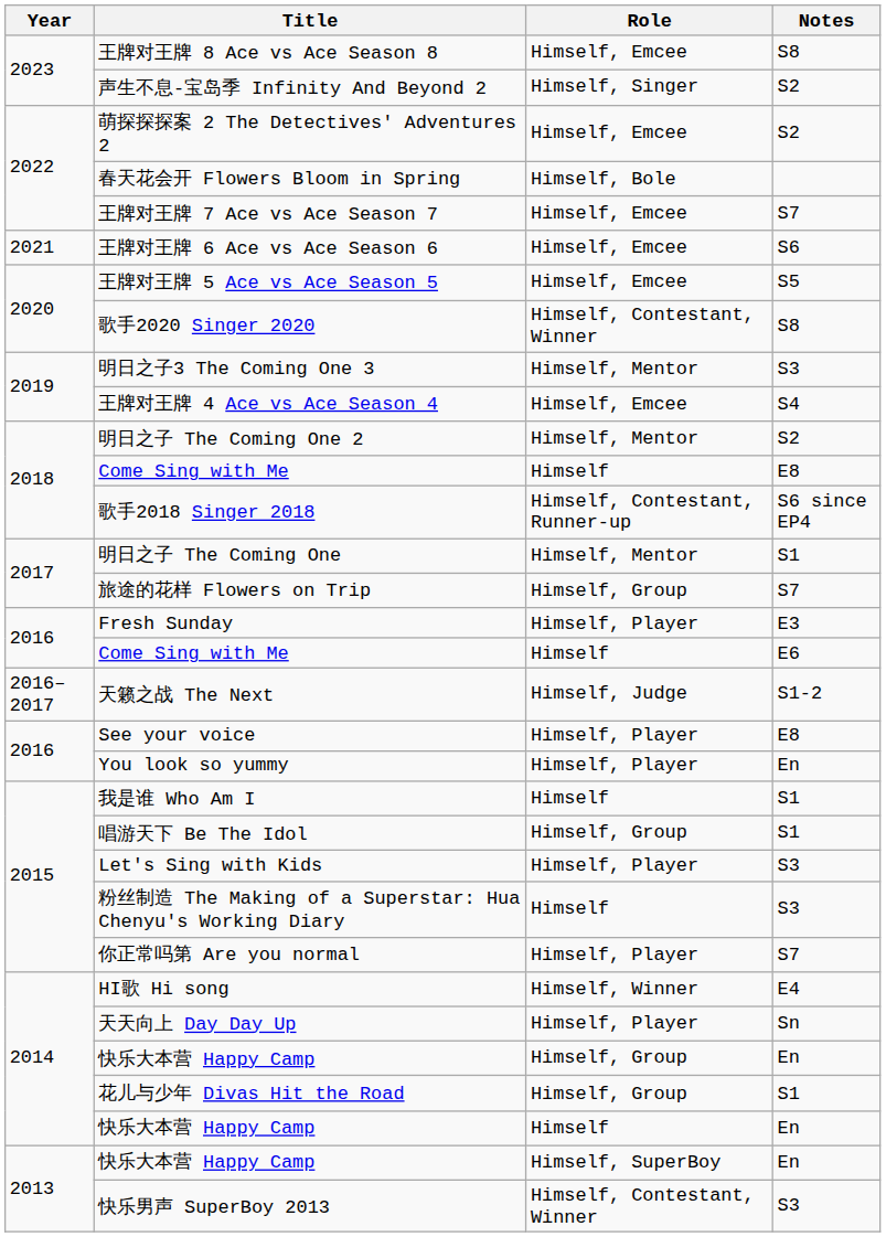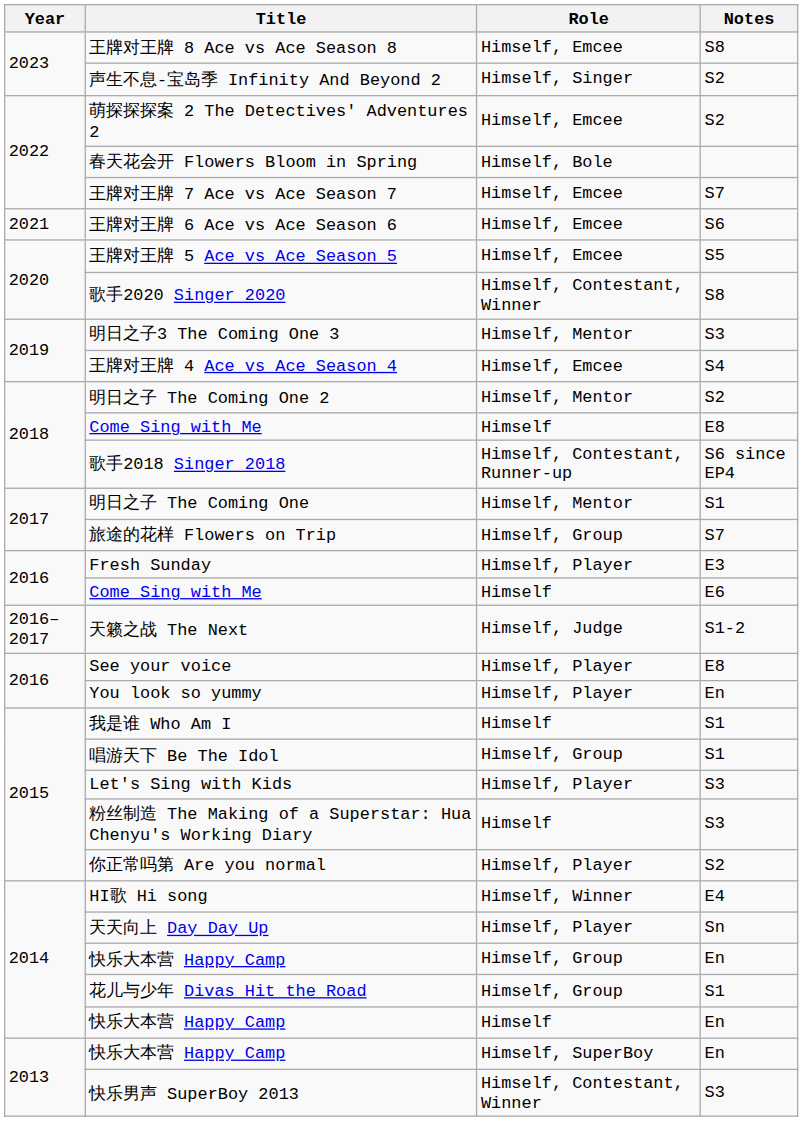你正常吗第 Are you normal | Notes: S7 -> S2
